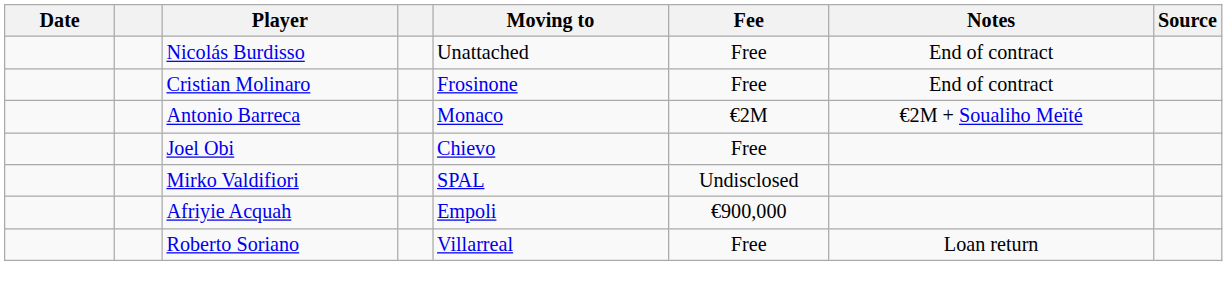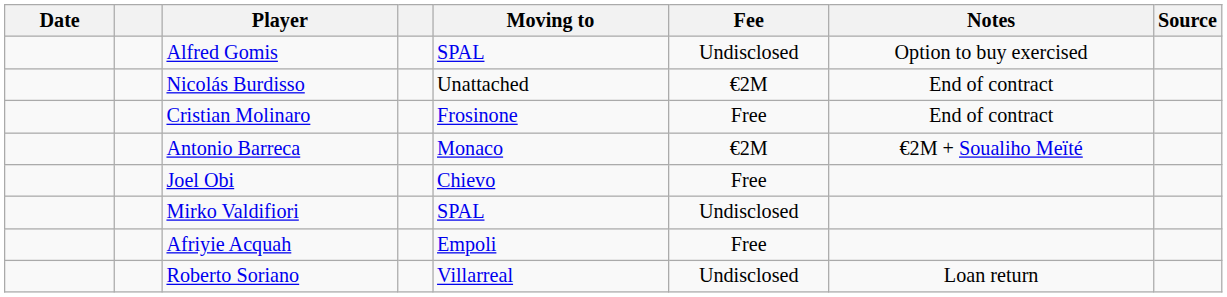+ row: Alfred Gomis | SPAL | Undisclosed | Option to buy exercised
Nicolás Burdisso | Fee: Free -> €2M
Afriyie Acquah | Fee: €900,000 -> Free
Roberto Soriano | Fee: Free -> Undisclosed
